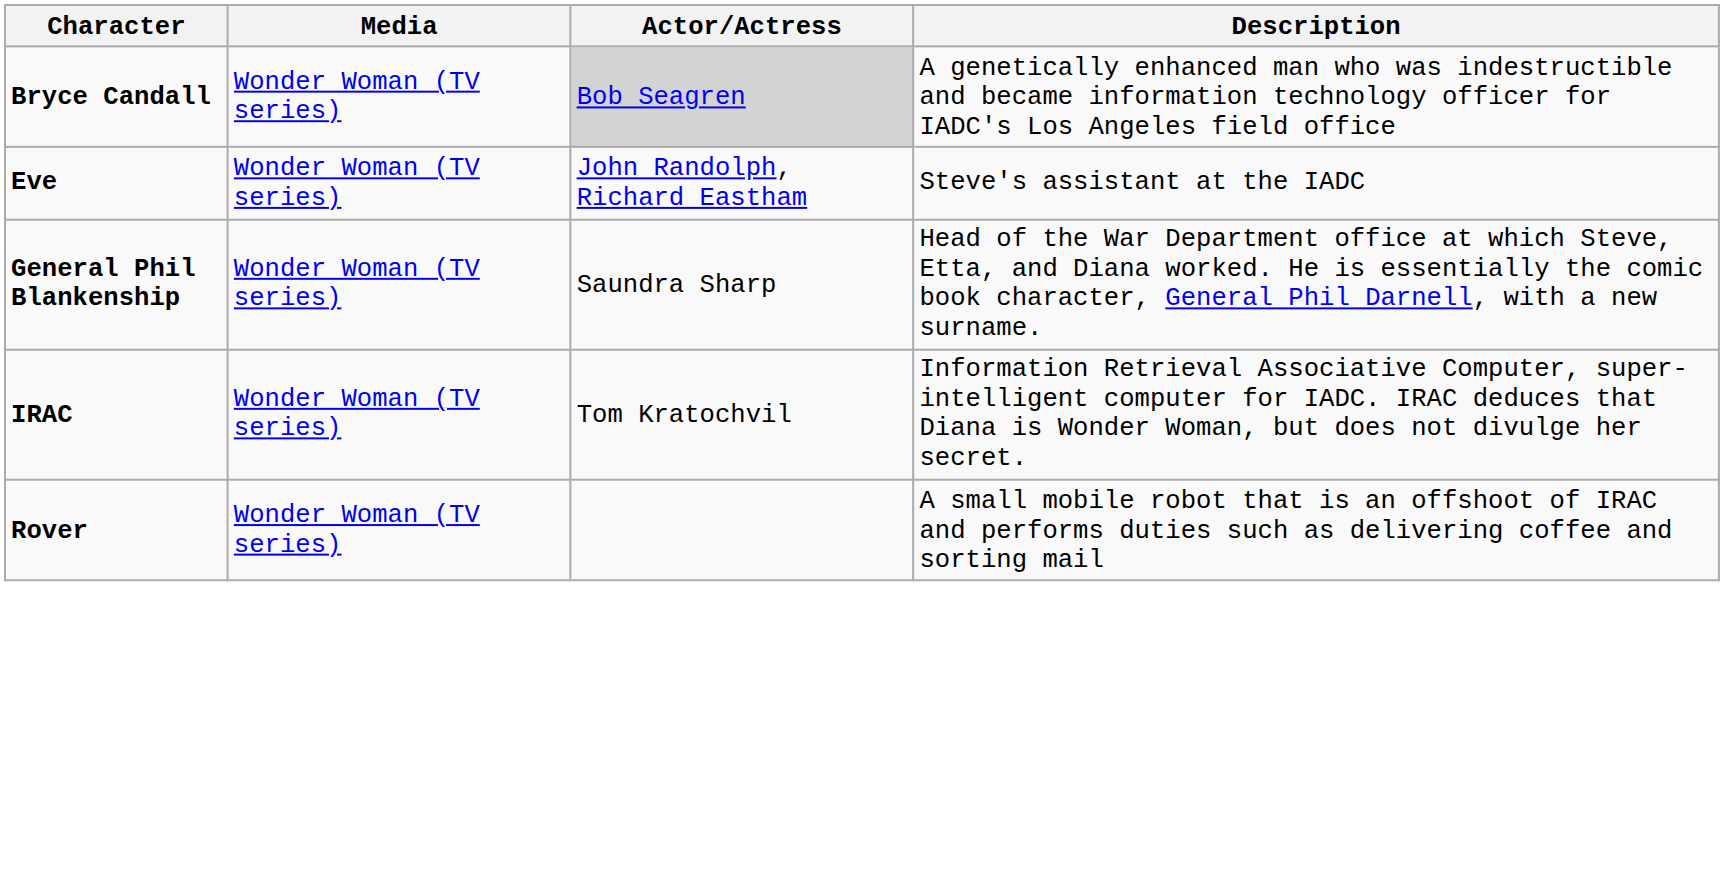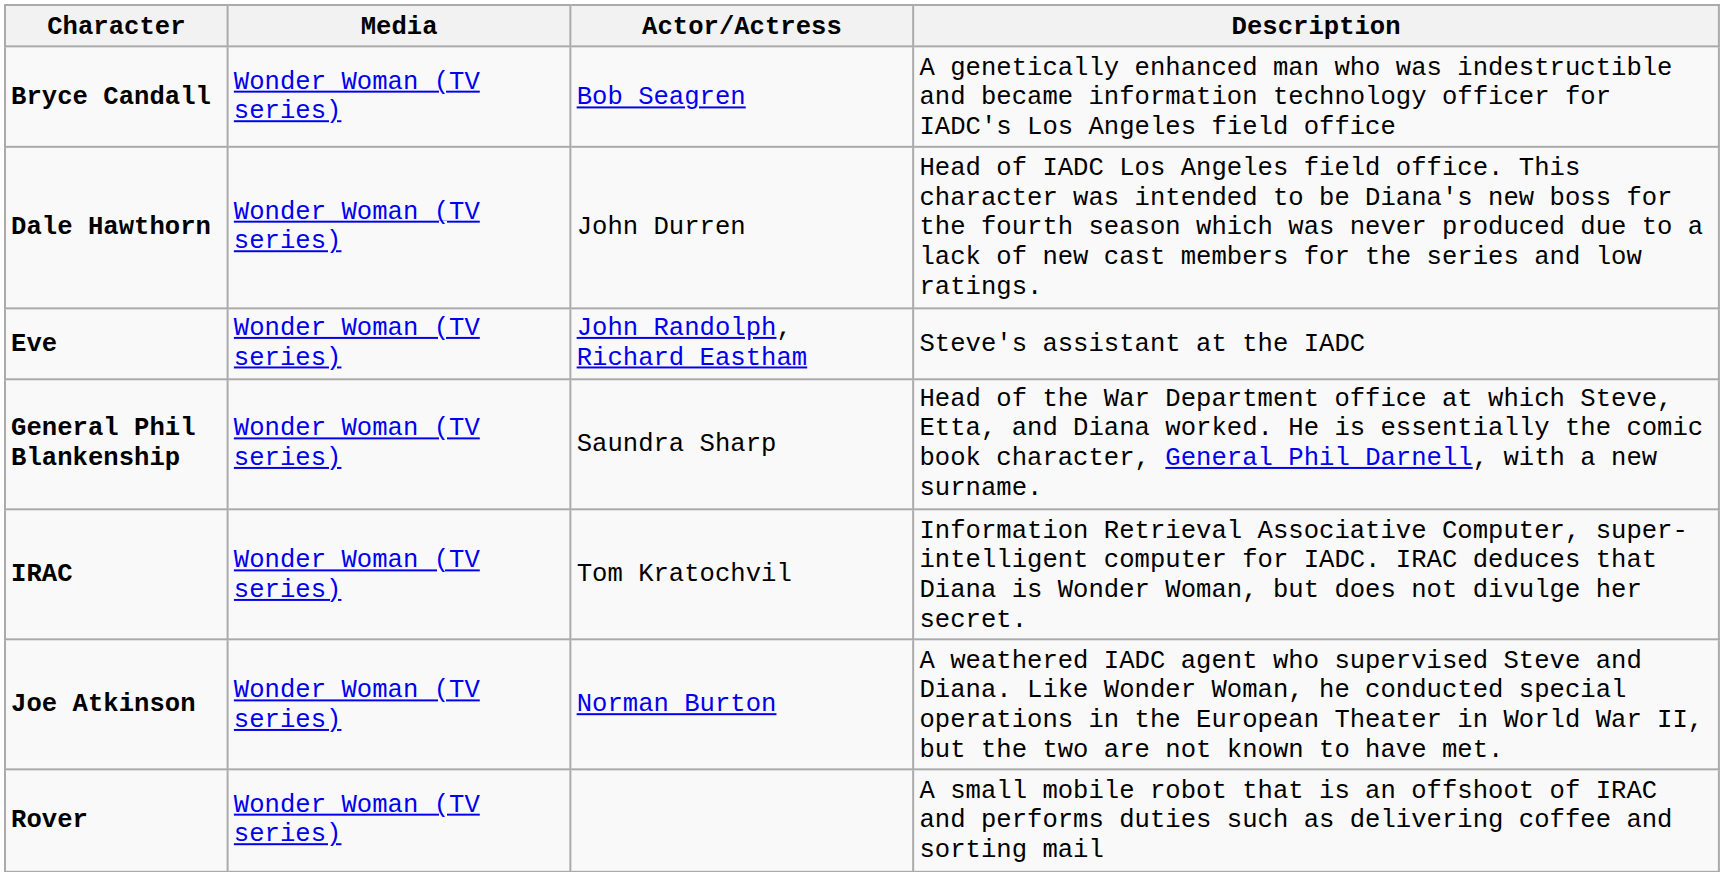Bryce Candall | Actor/Actress: lightgrey background -> no background
+ row: Dale Hawthorn | Wonder Woman (TV series) | John Durren | Head of IADC Los Angeles field office. This character was intended to be Diana's new boss for the fourth season which was never produced due to a lack of new cast members for the series and low ratings.
+ row: Joe Atkinson | Wonder Woman (TV series) | Norman Burton | A weathered IADC agent who supervised Steve and Diana. Like Wonder Woman, he conducted special operations in the European Theater in World War II, but the two are not known to have met.
